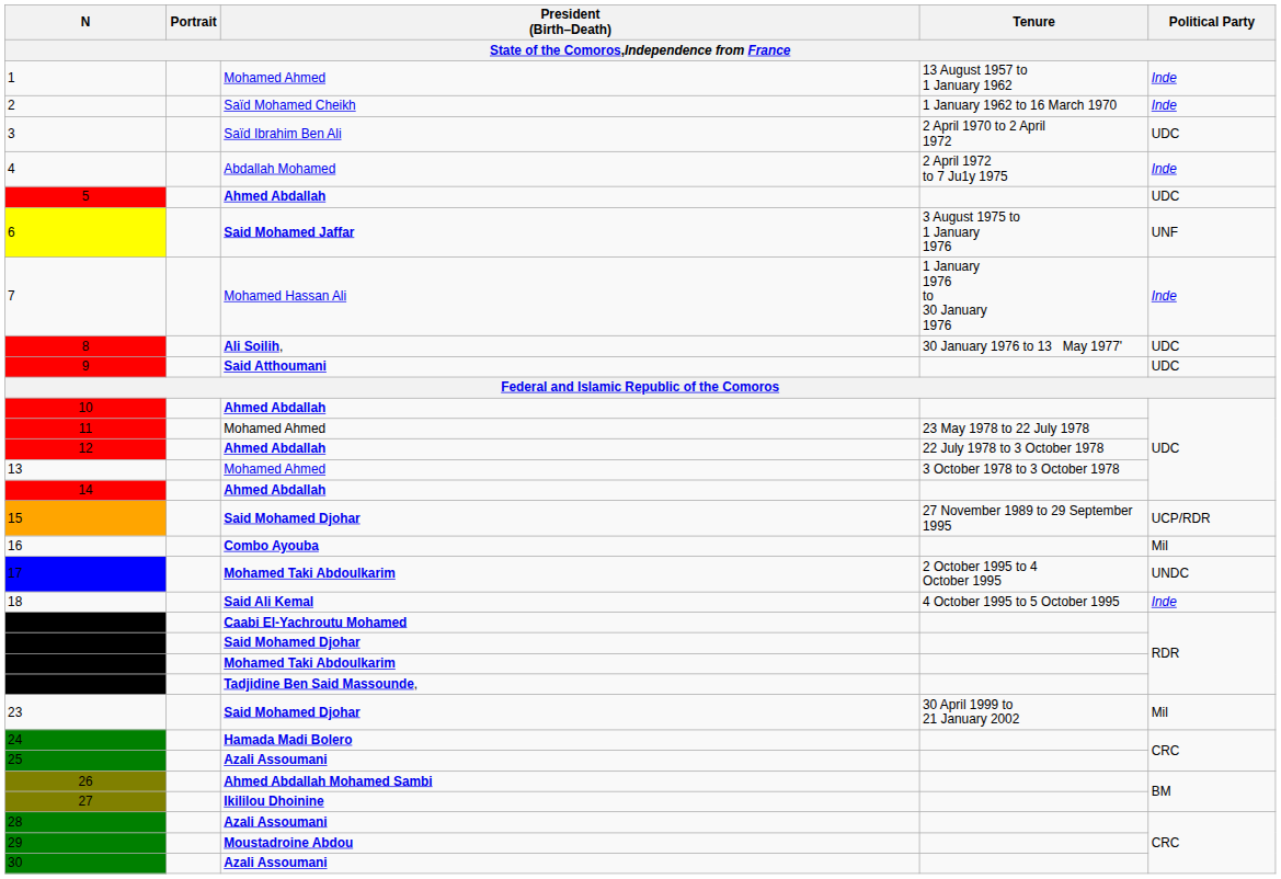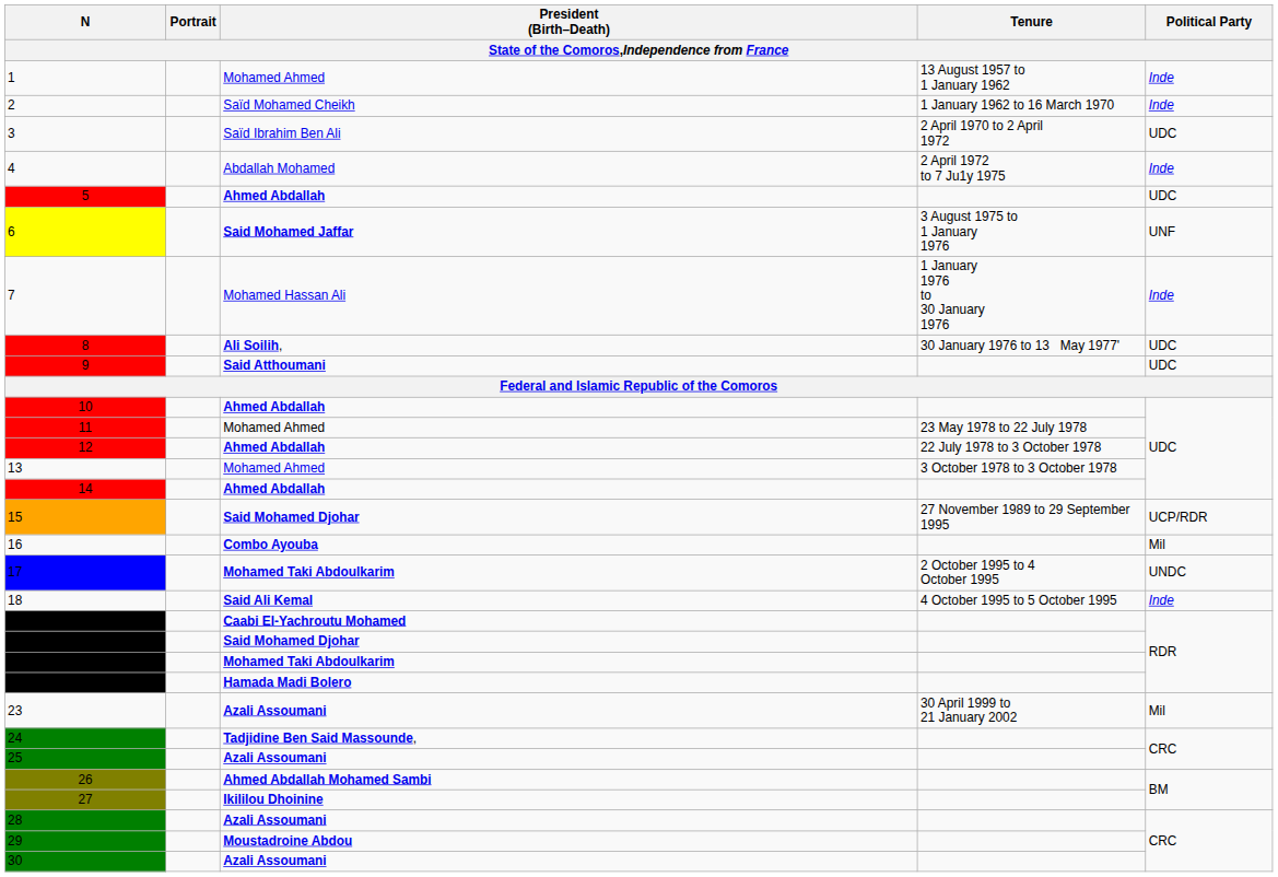22 | President (Birth–Death): Tadjidine Ben Said Massounde, -> Hamada Madi Bolero
23 | President (Birth–Death): Said Mohamed Djohar -> Azali Assoumani
24 | President (Birth–Death): Hamada Madi Bolero -> Tadjidine Ben Said Massounde,
